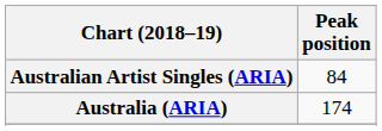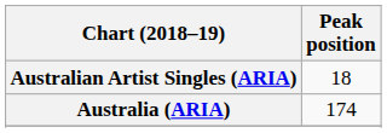Australian Artist Singles (ARIA) | Peak position: 84 -> 18
